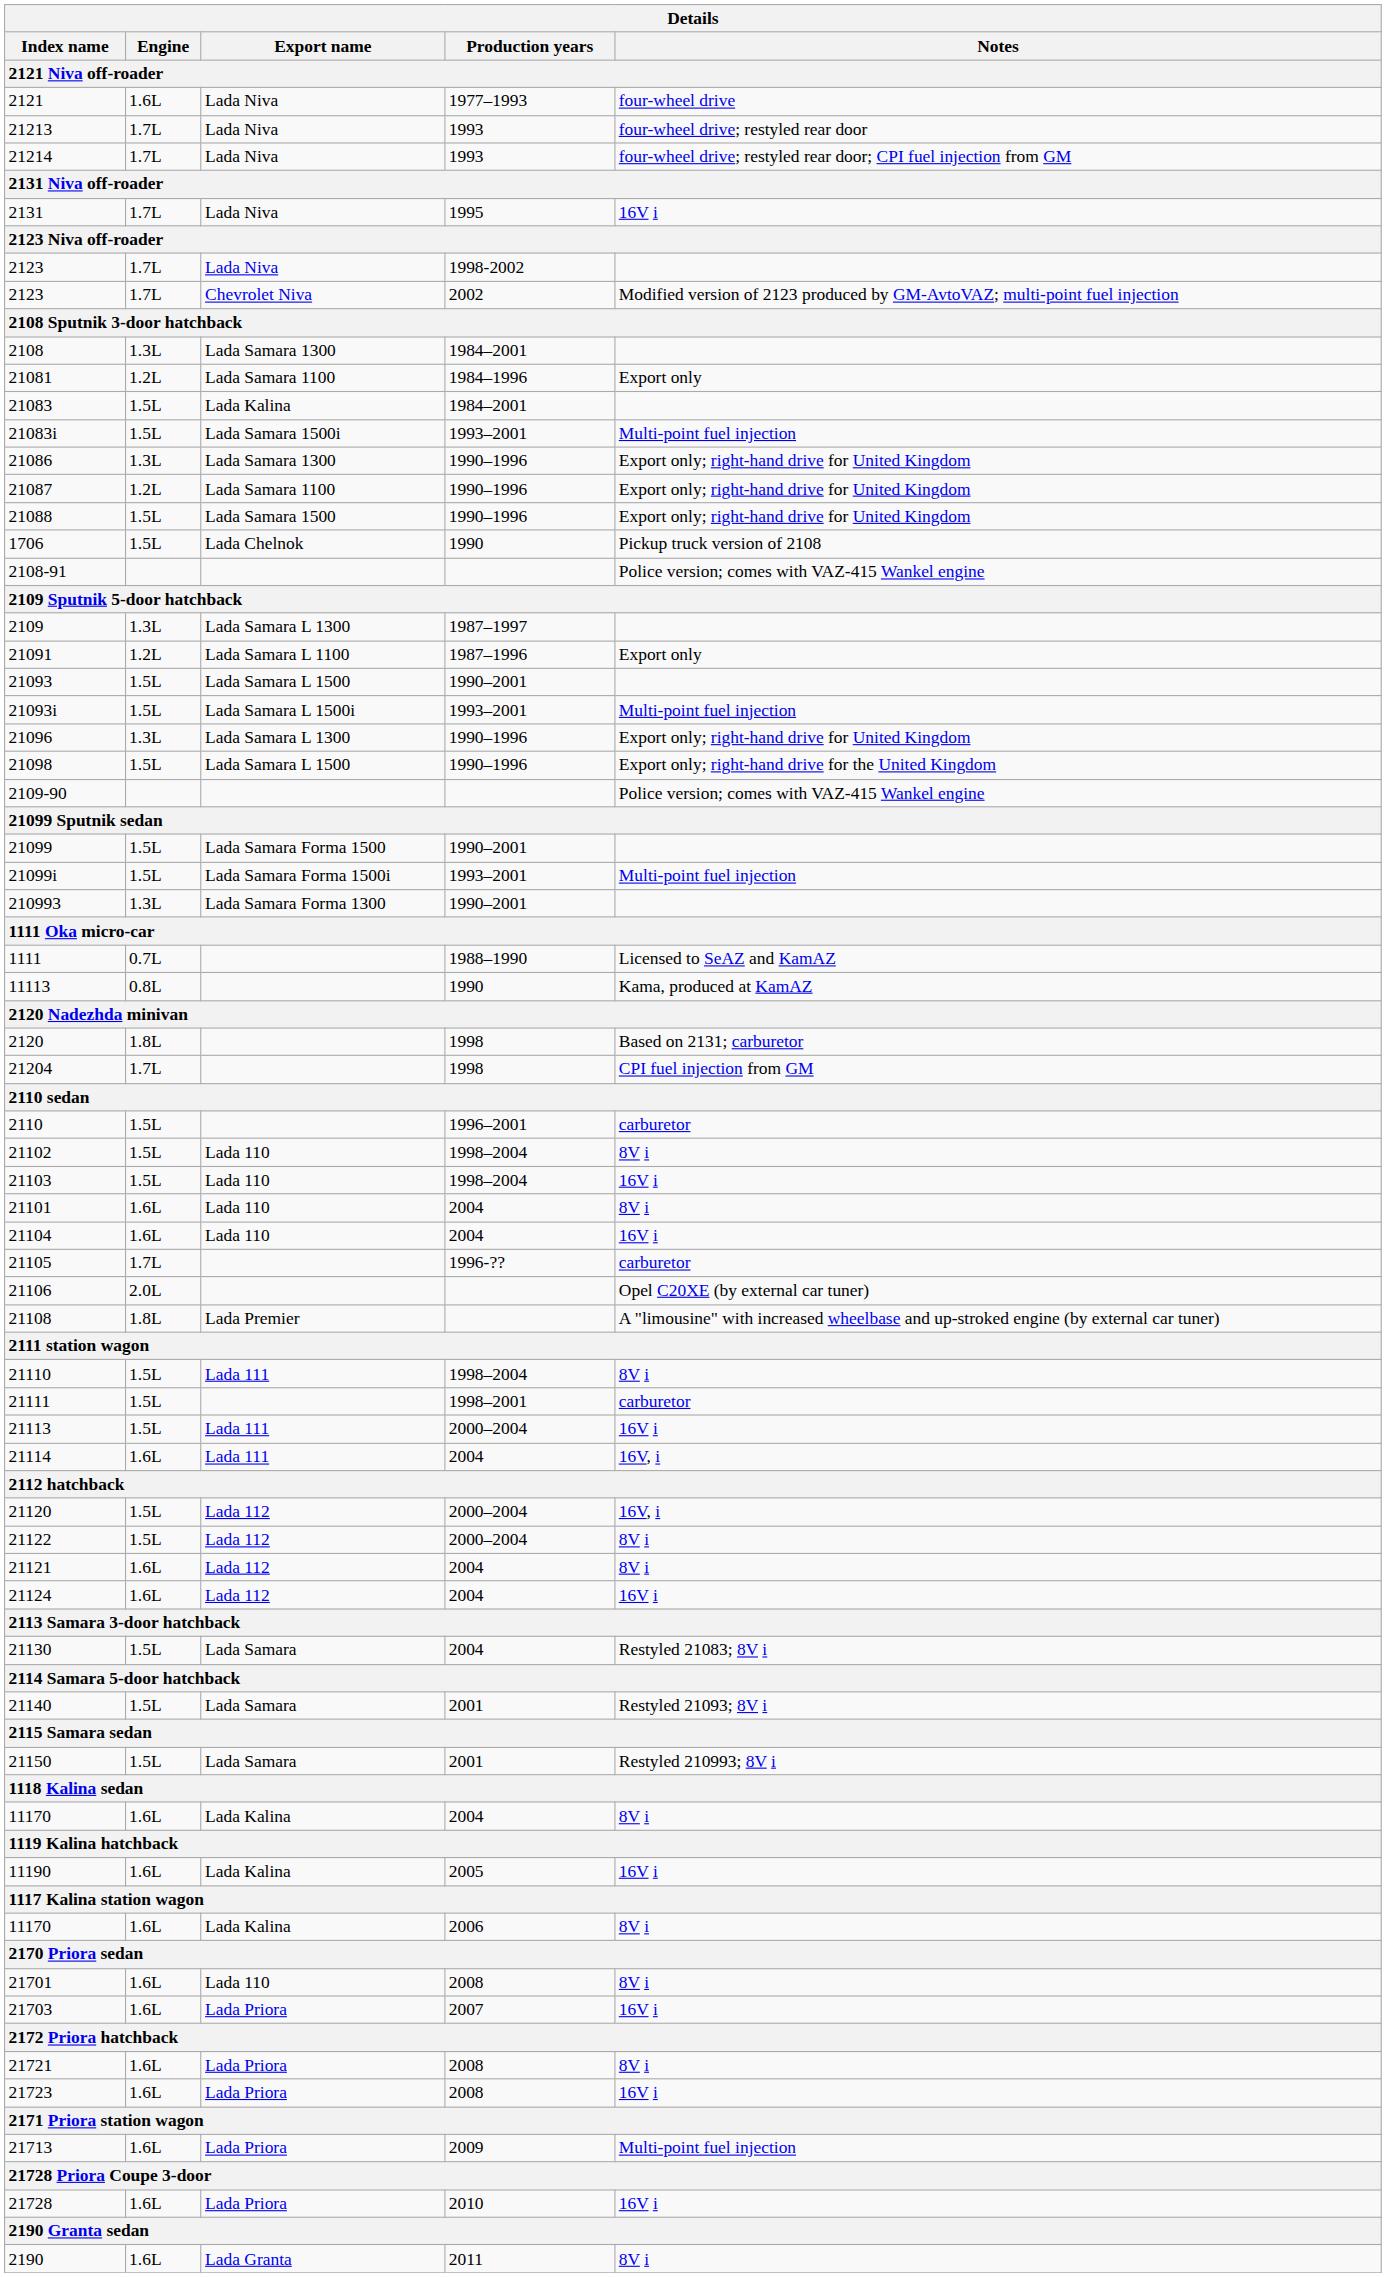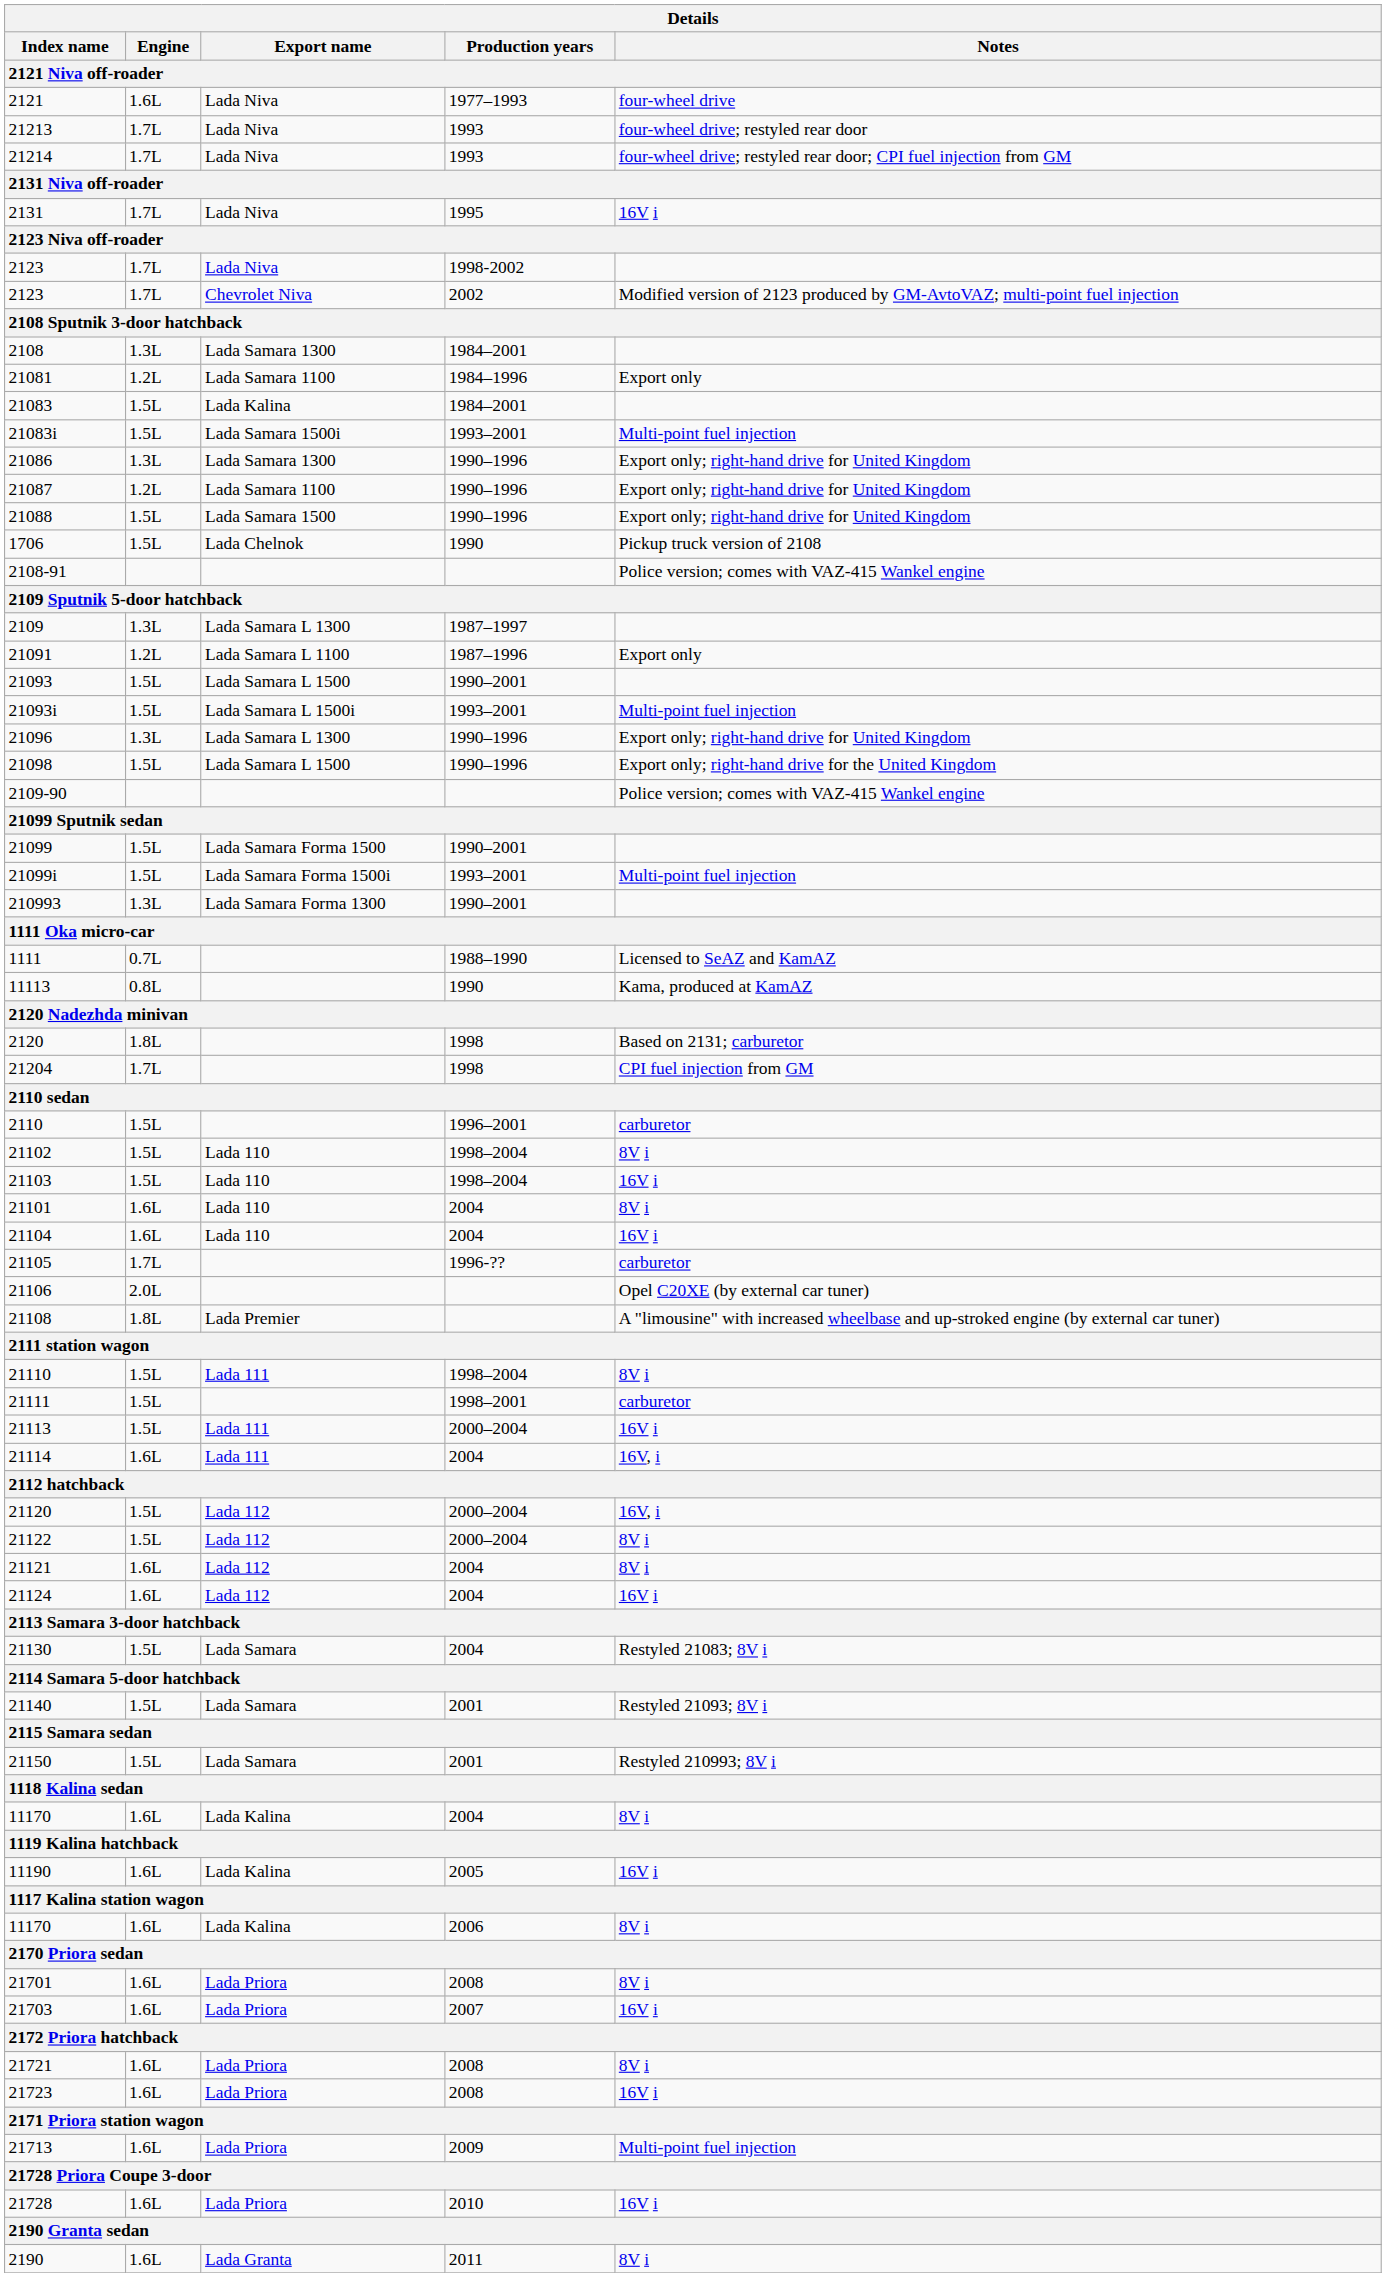21701 | Export name: Lada 110 -> Lada Priora
